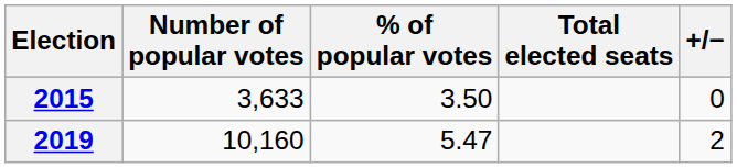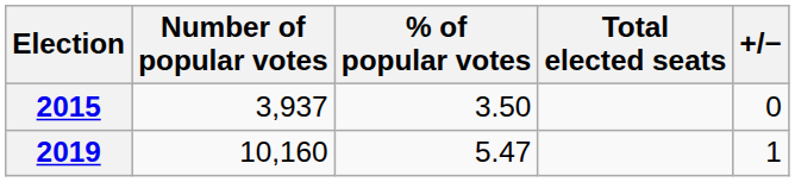2015 | Number of popular votes: 3,633 -> 3,937
2019 | +/−: 2 -> 1
